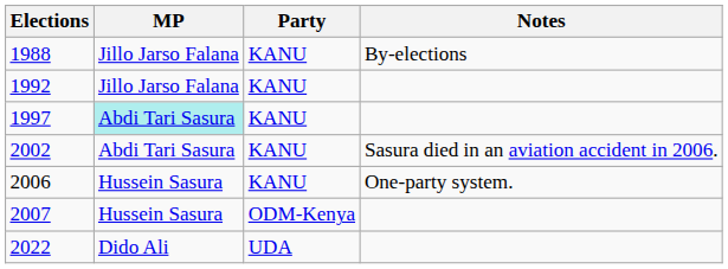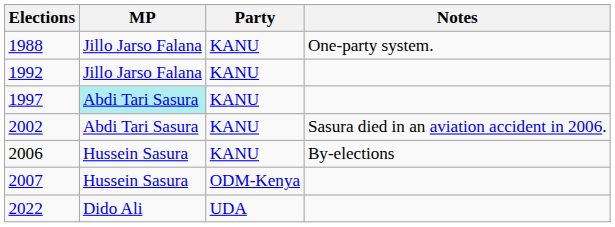1988 | Notes: By-elections -> One-party system.
2006 | Notes: One-party system. -> By-elections
